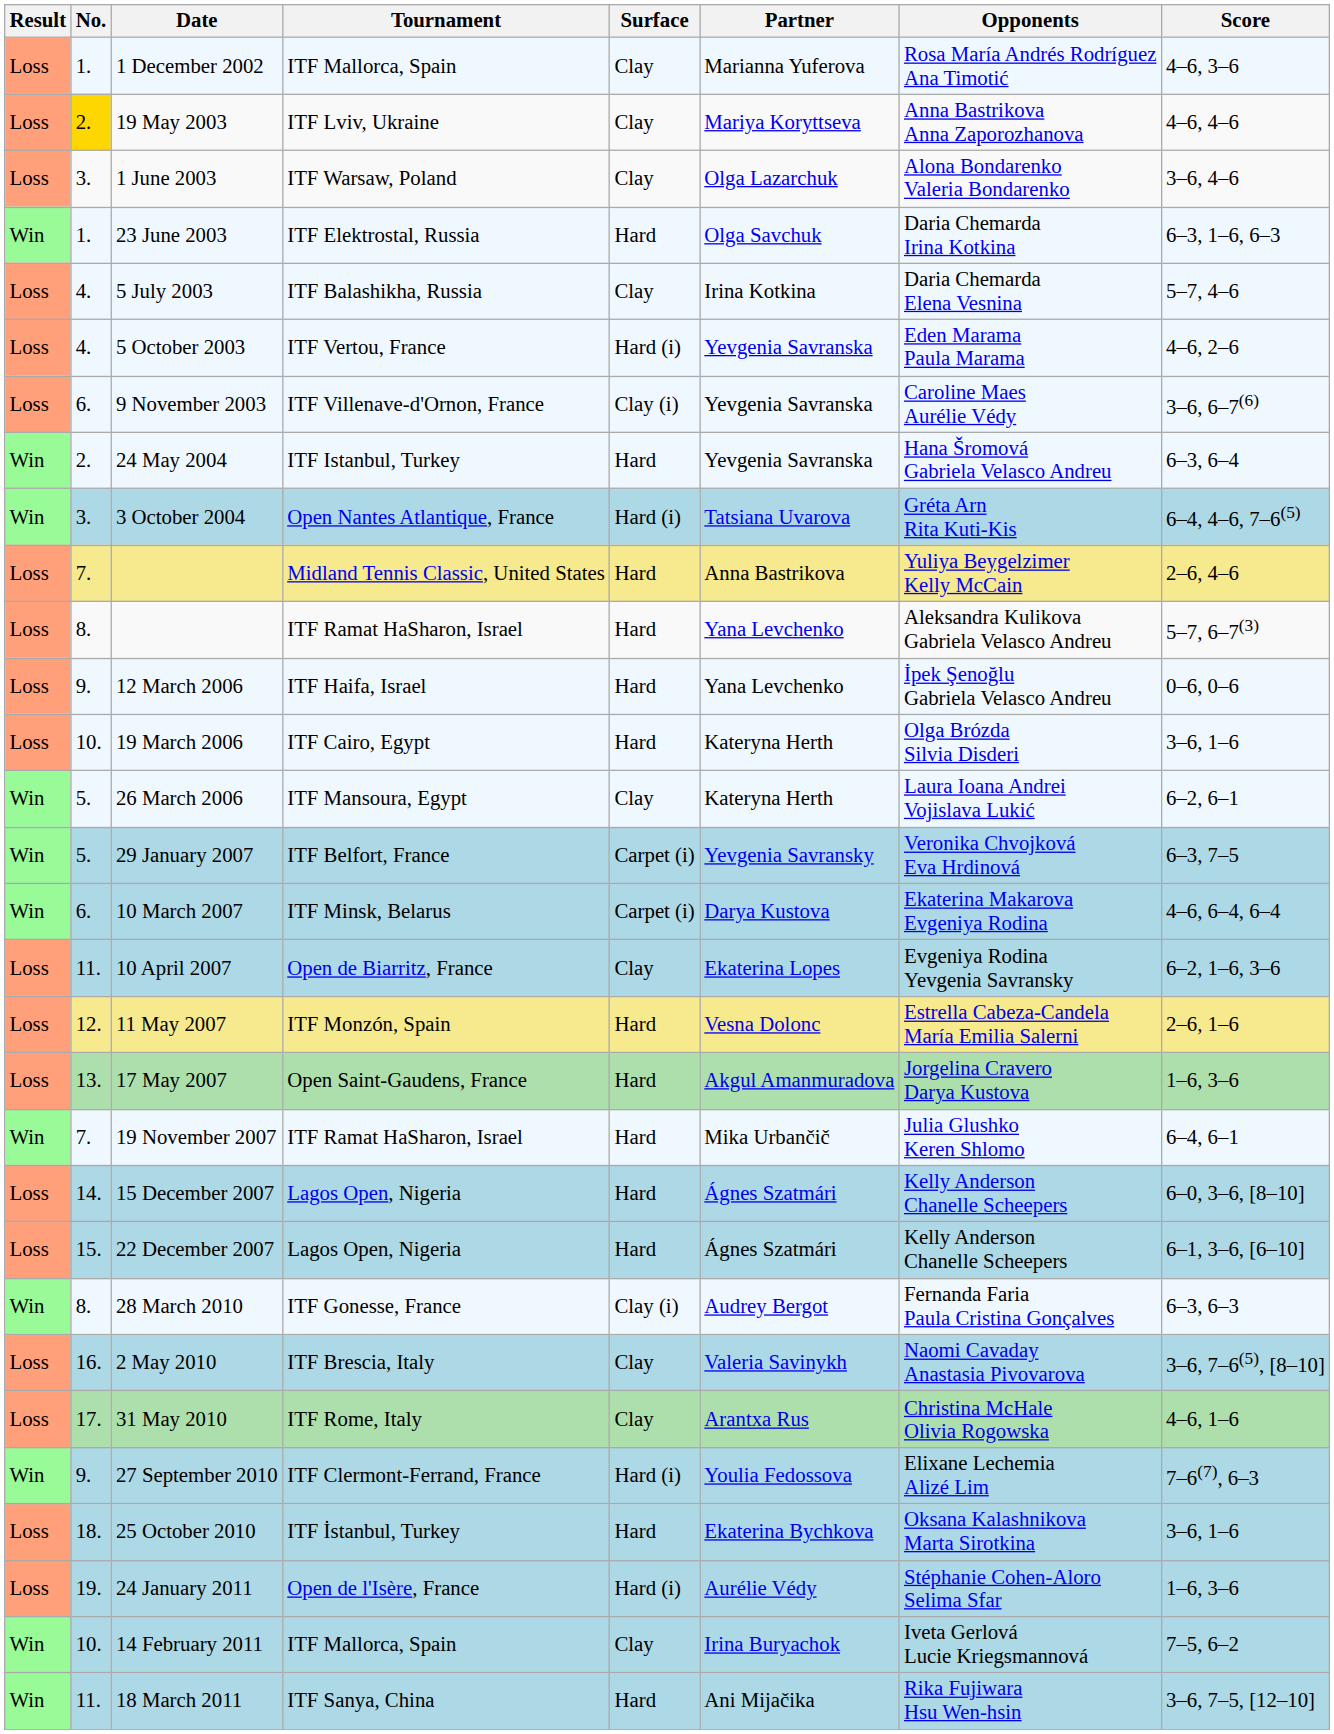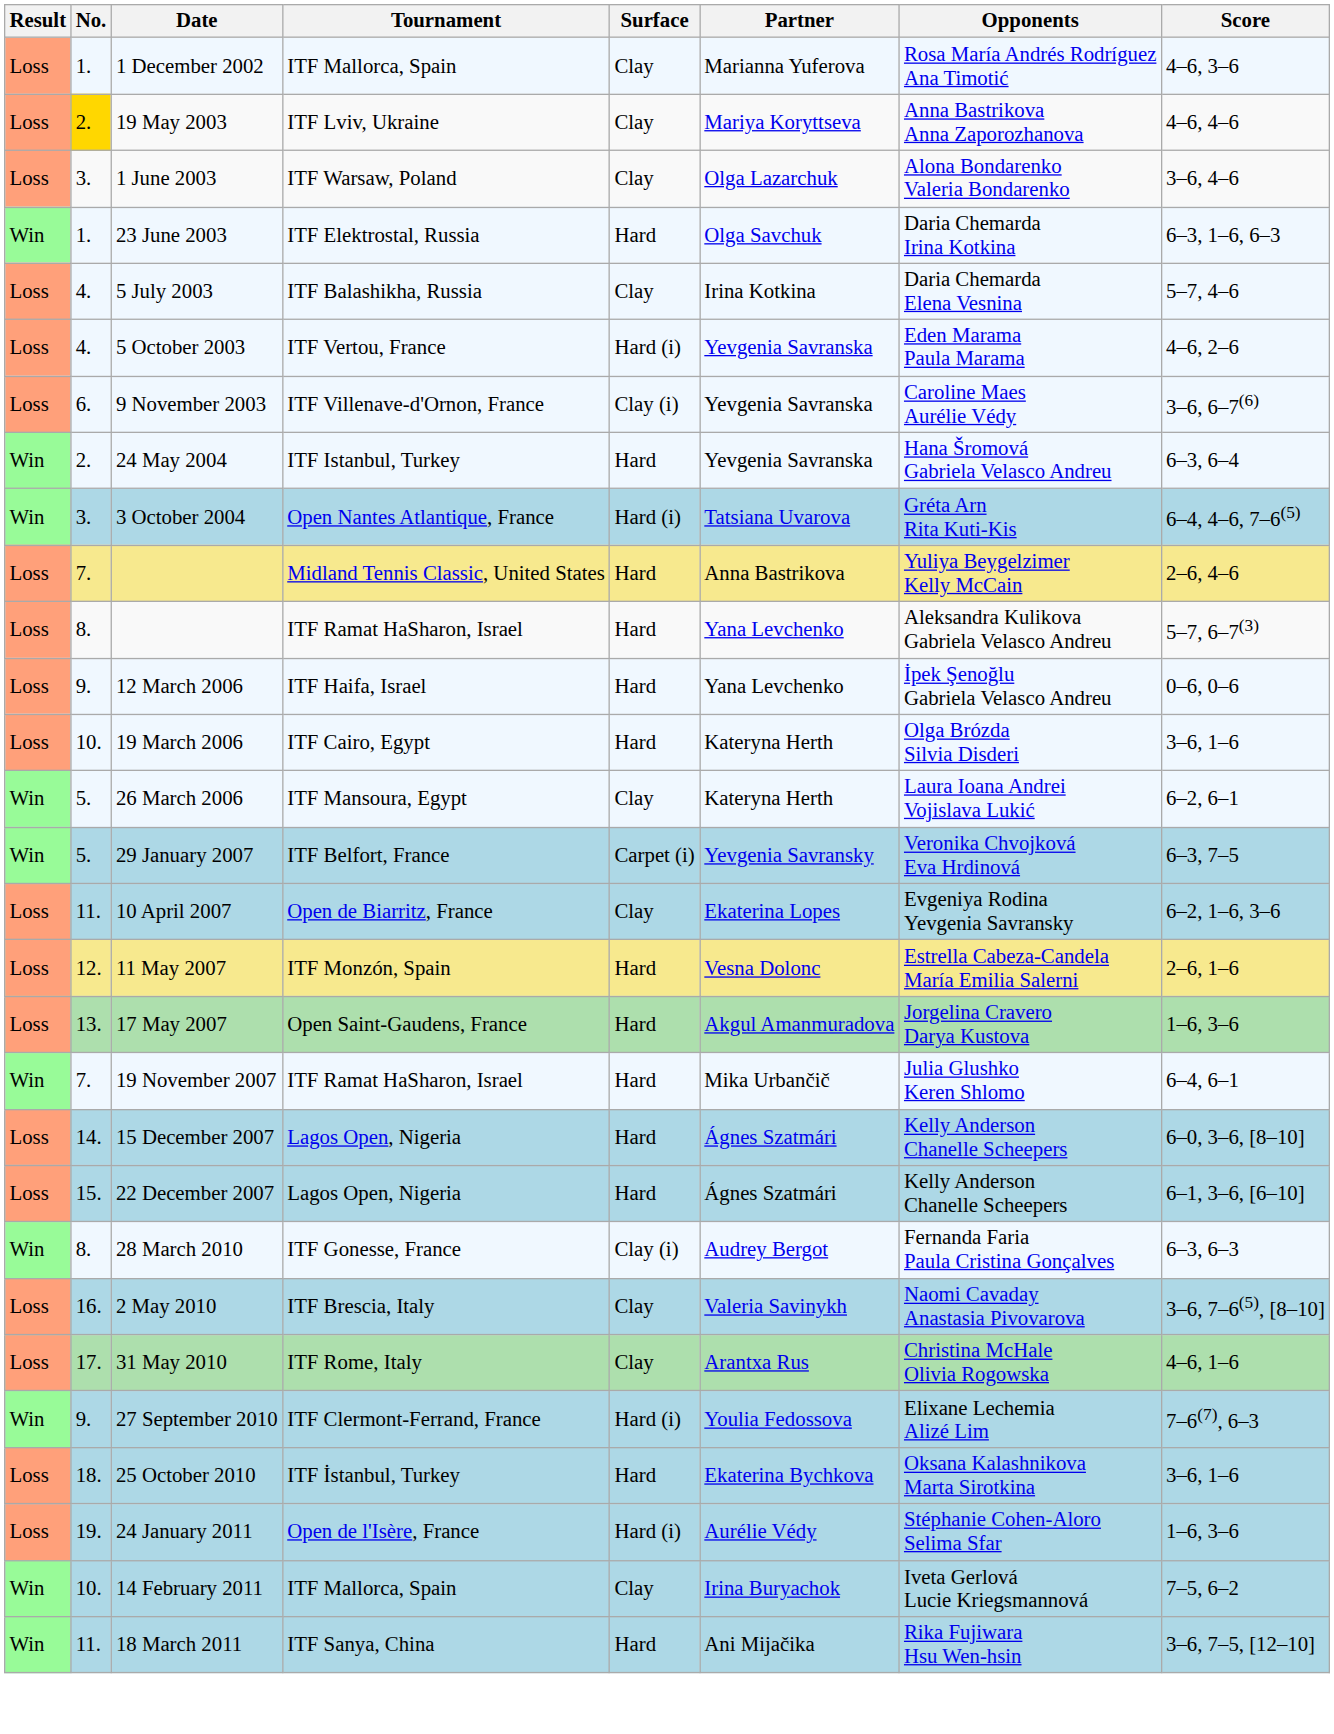- row: Win | 6. | 10 March 2007 | ITF Minsk, Belarus | Carpet (i) | Darya Kustova | Ekaterina Makarova Evgeniya Rodina | 4–6, 6–4, 6–4
